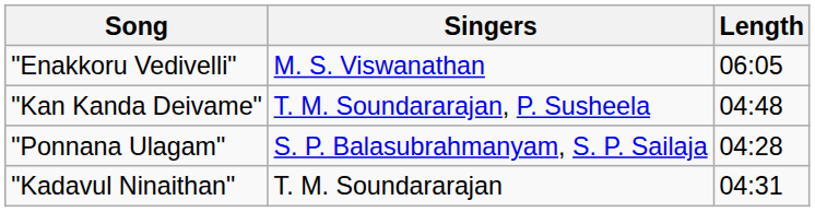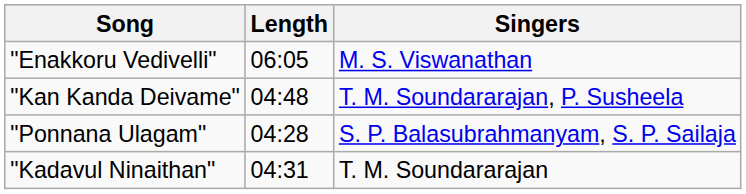columns swapped: Singers <-> Length
